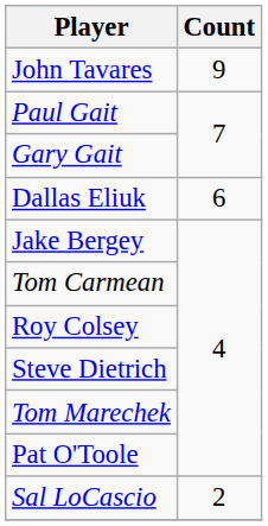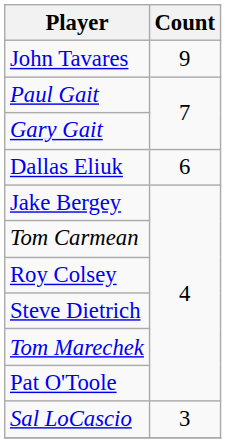Sal LoCascio | Count: 2 -> 3
